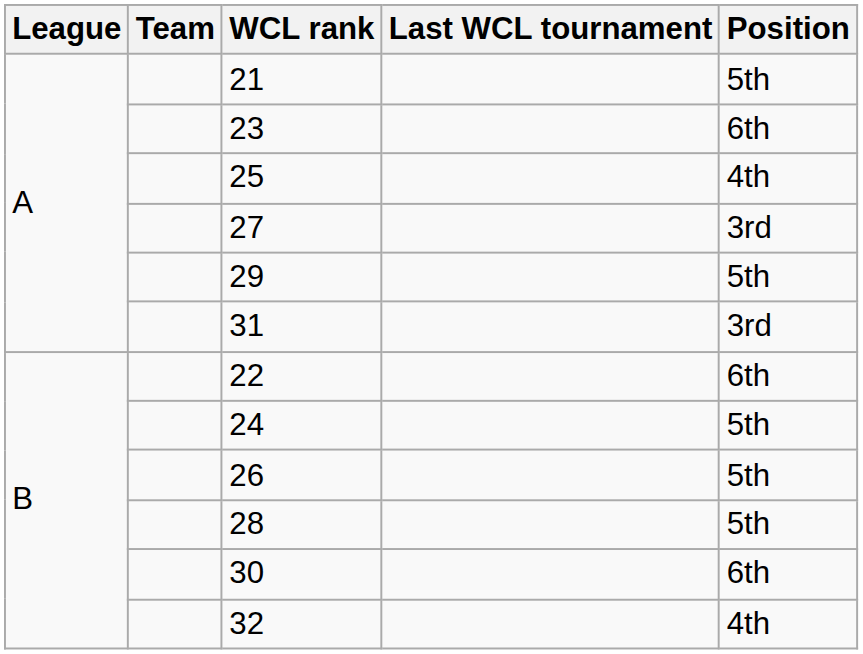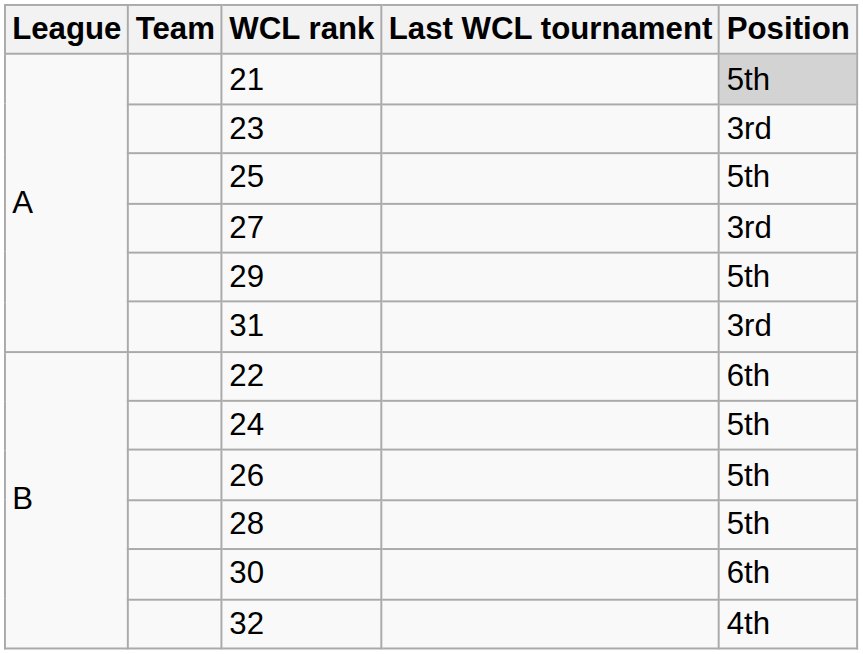21 | Position: no background -> lightgrey background
23 | Position: 6th -> 3rd
25 | Position: 4th -> 5th
